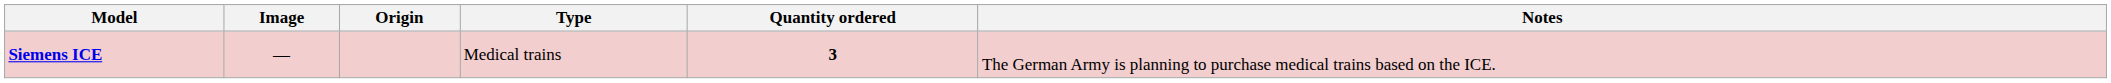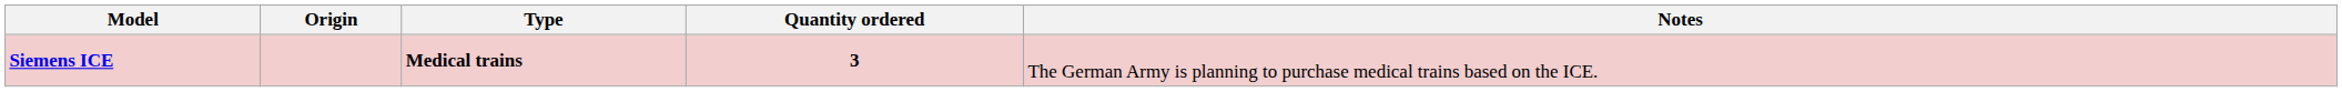- column: Image | —
Siemens ICE | Type: normal -> bold
